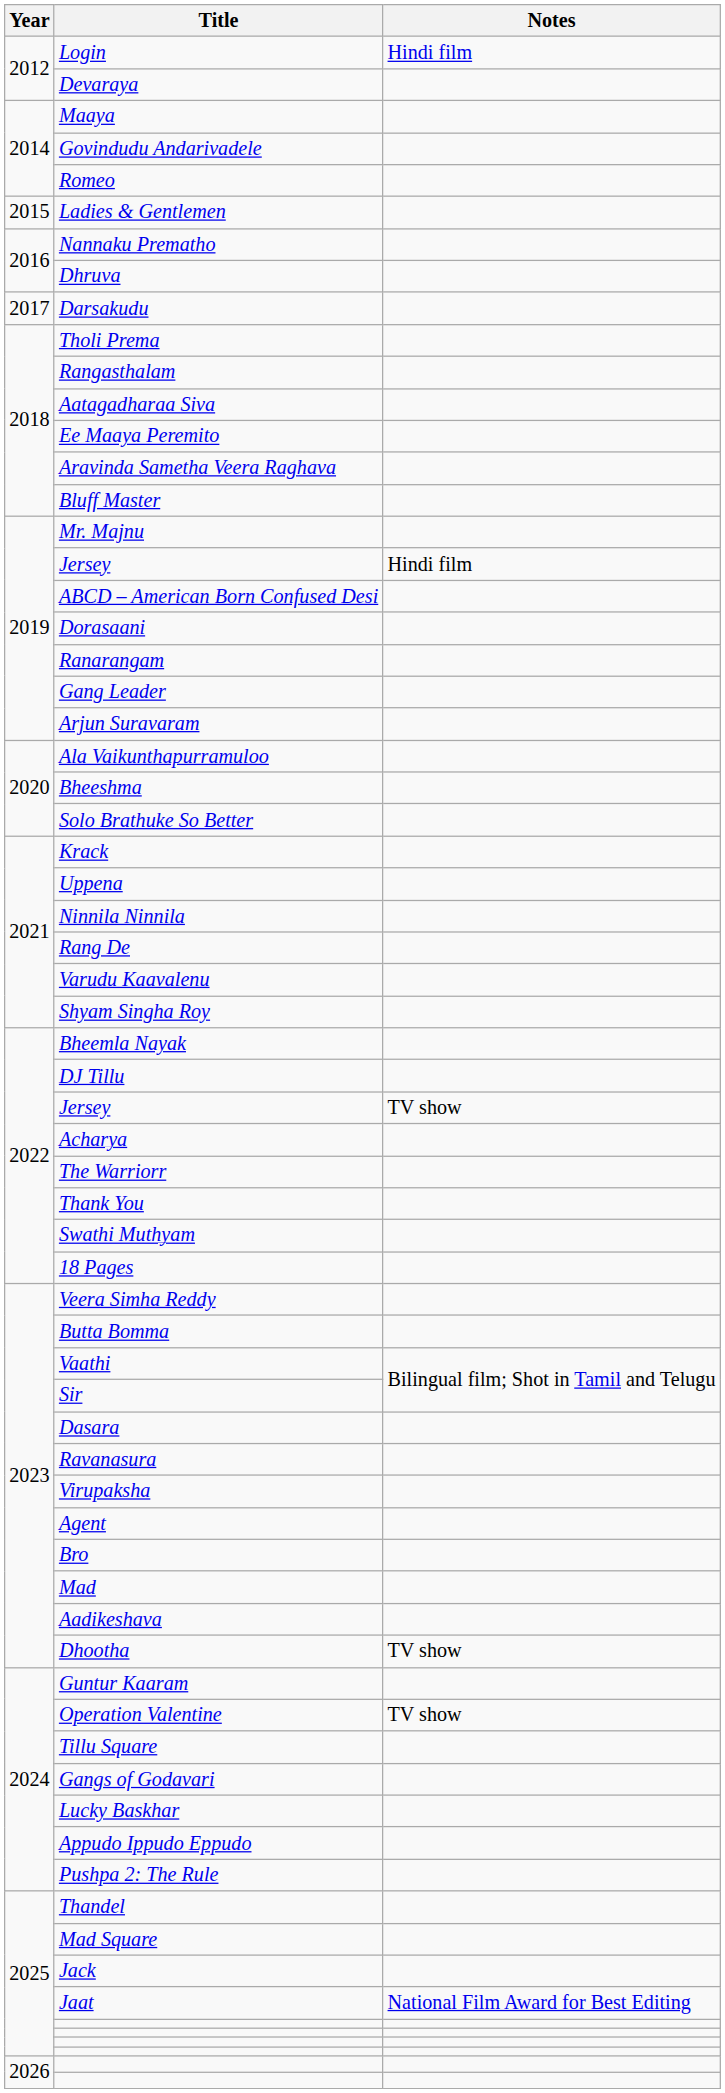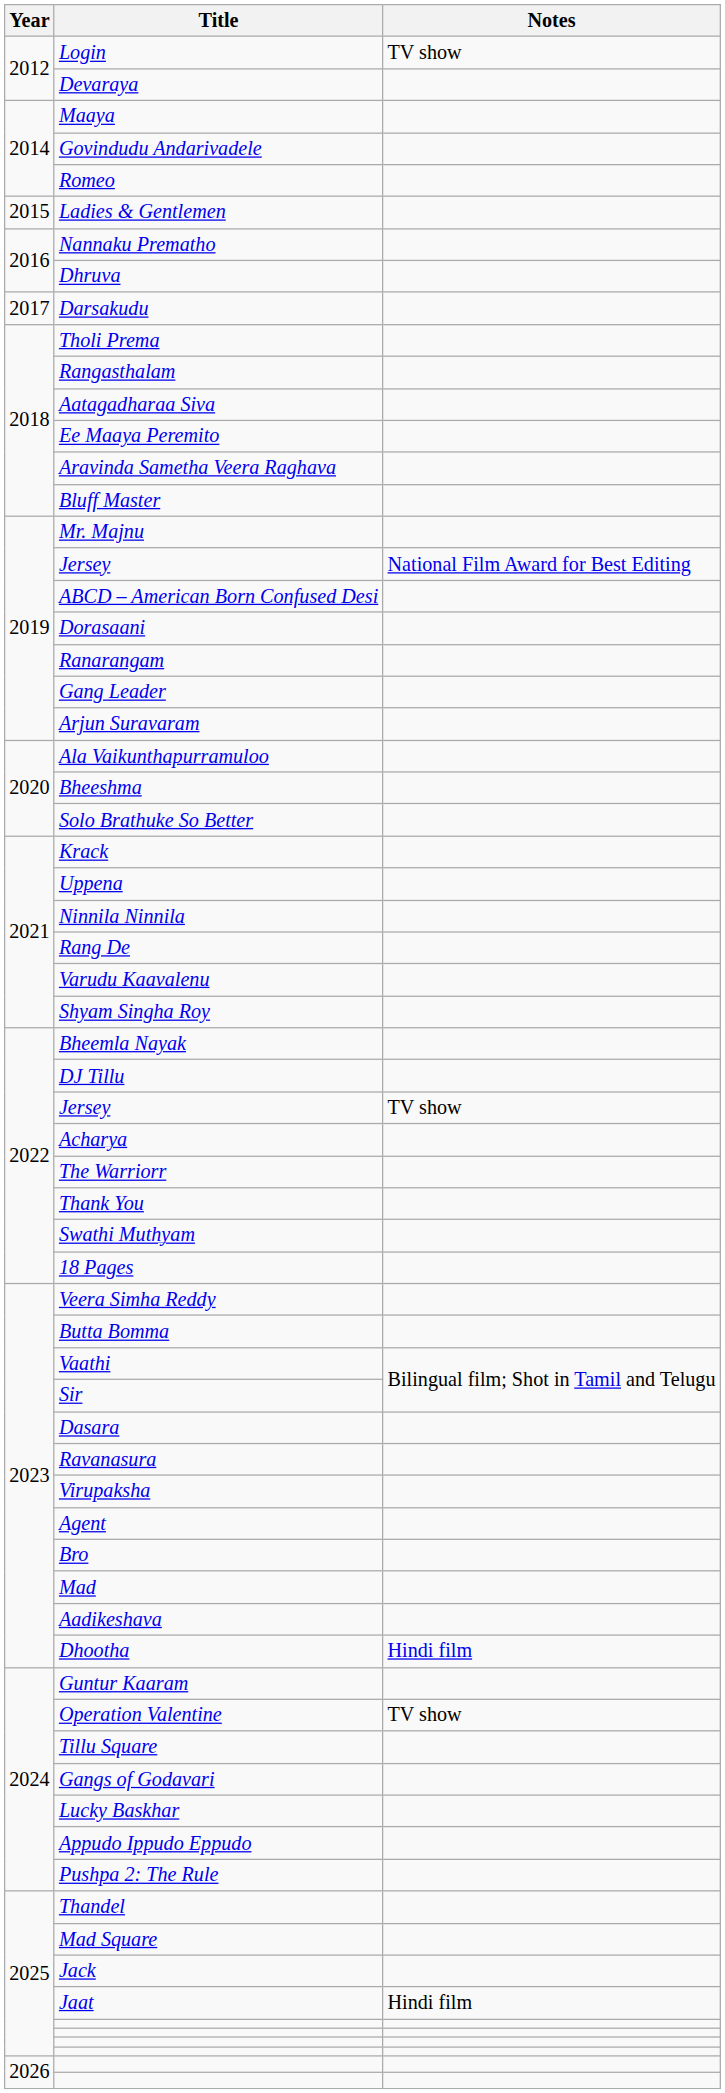Login | Notes: Hindi film -> TV show
2019 / Jersey | Notes: Hindi film -> National Film Award for Best Editing
Dhootha | Notes: TV show -> Hindi film
Jaat | Notes: National Film Award for Best Editing -> Hindi film
